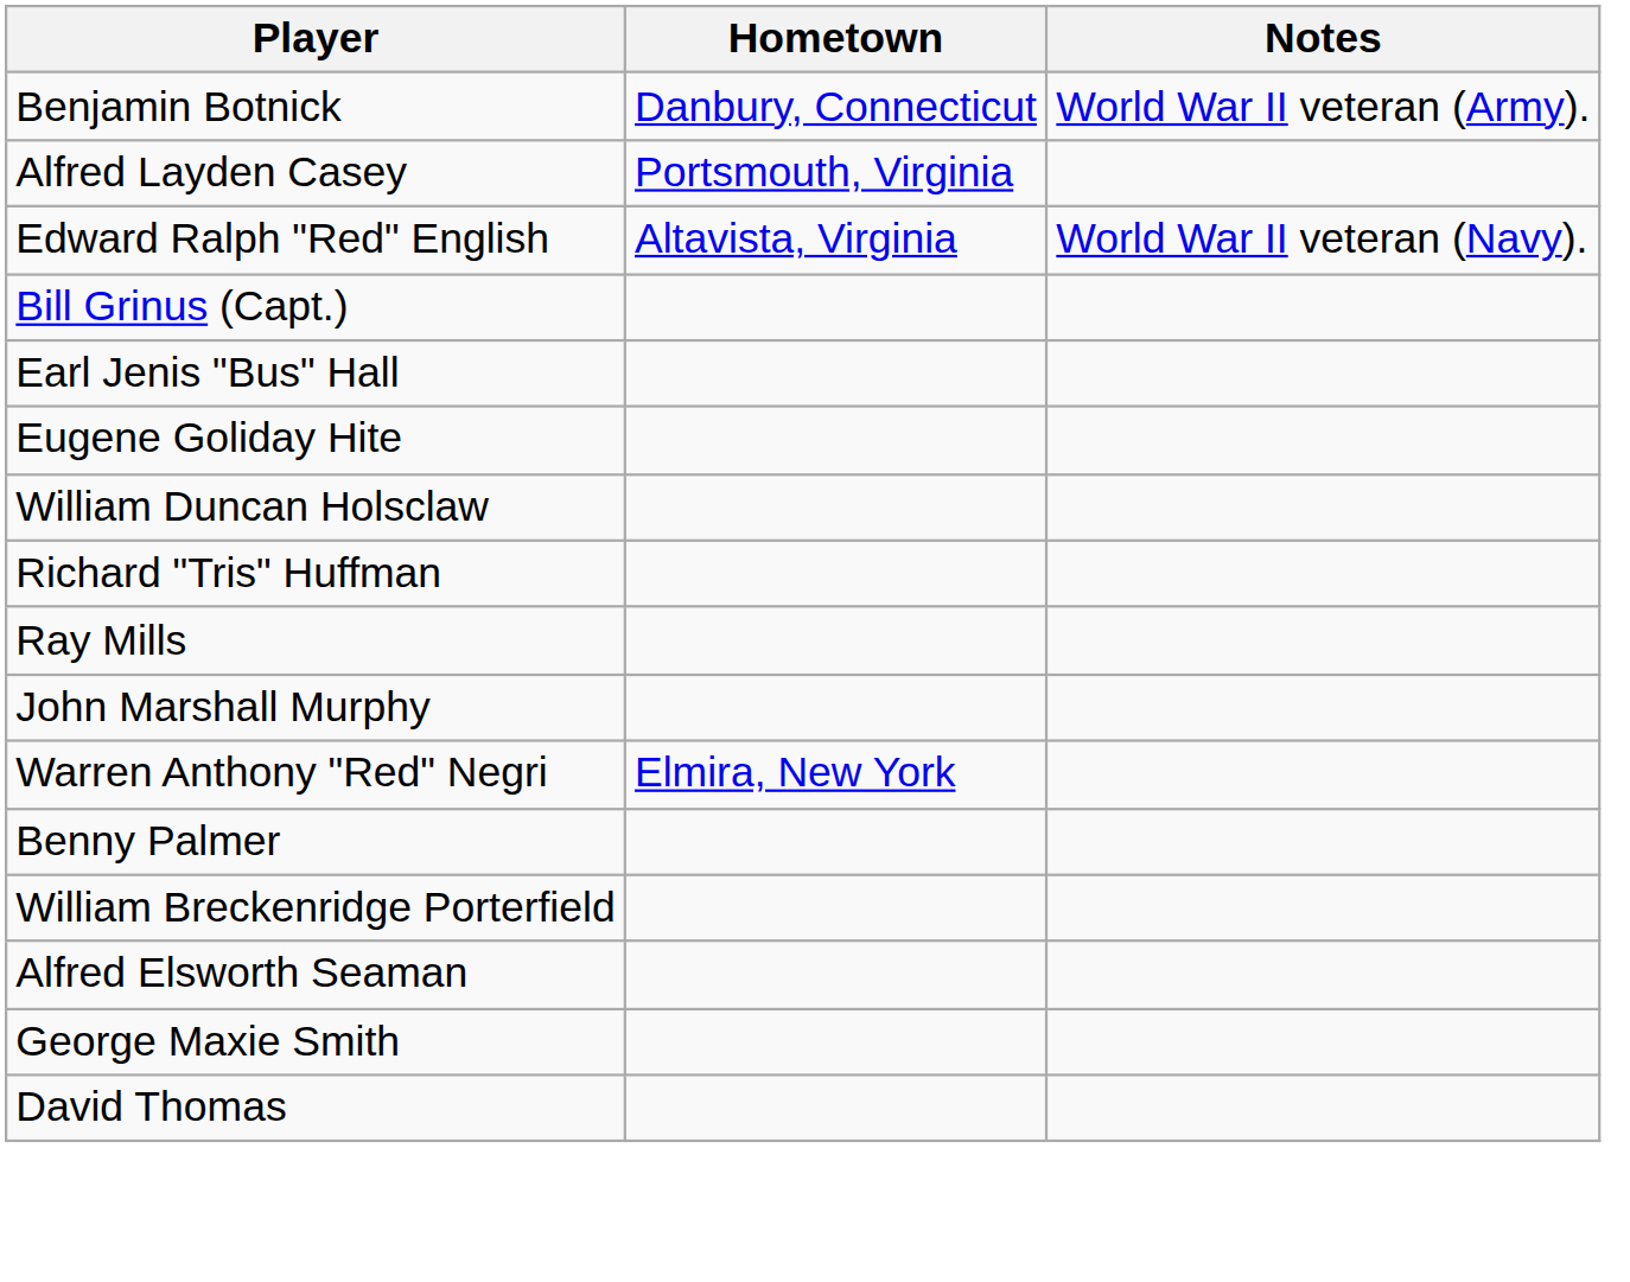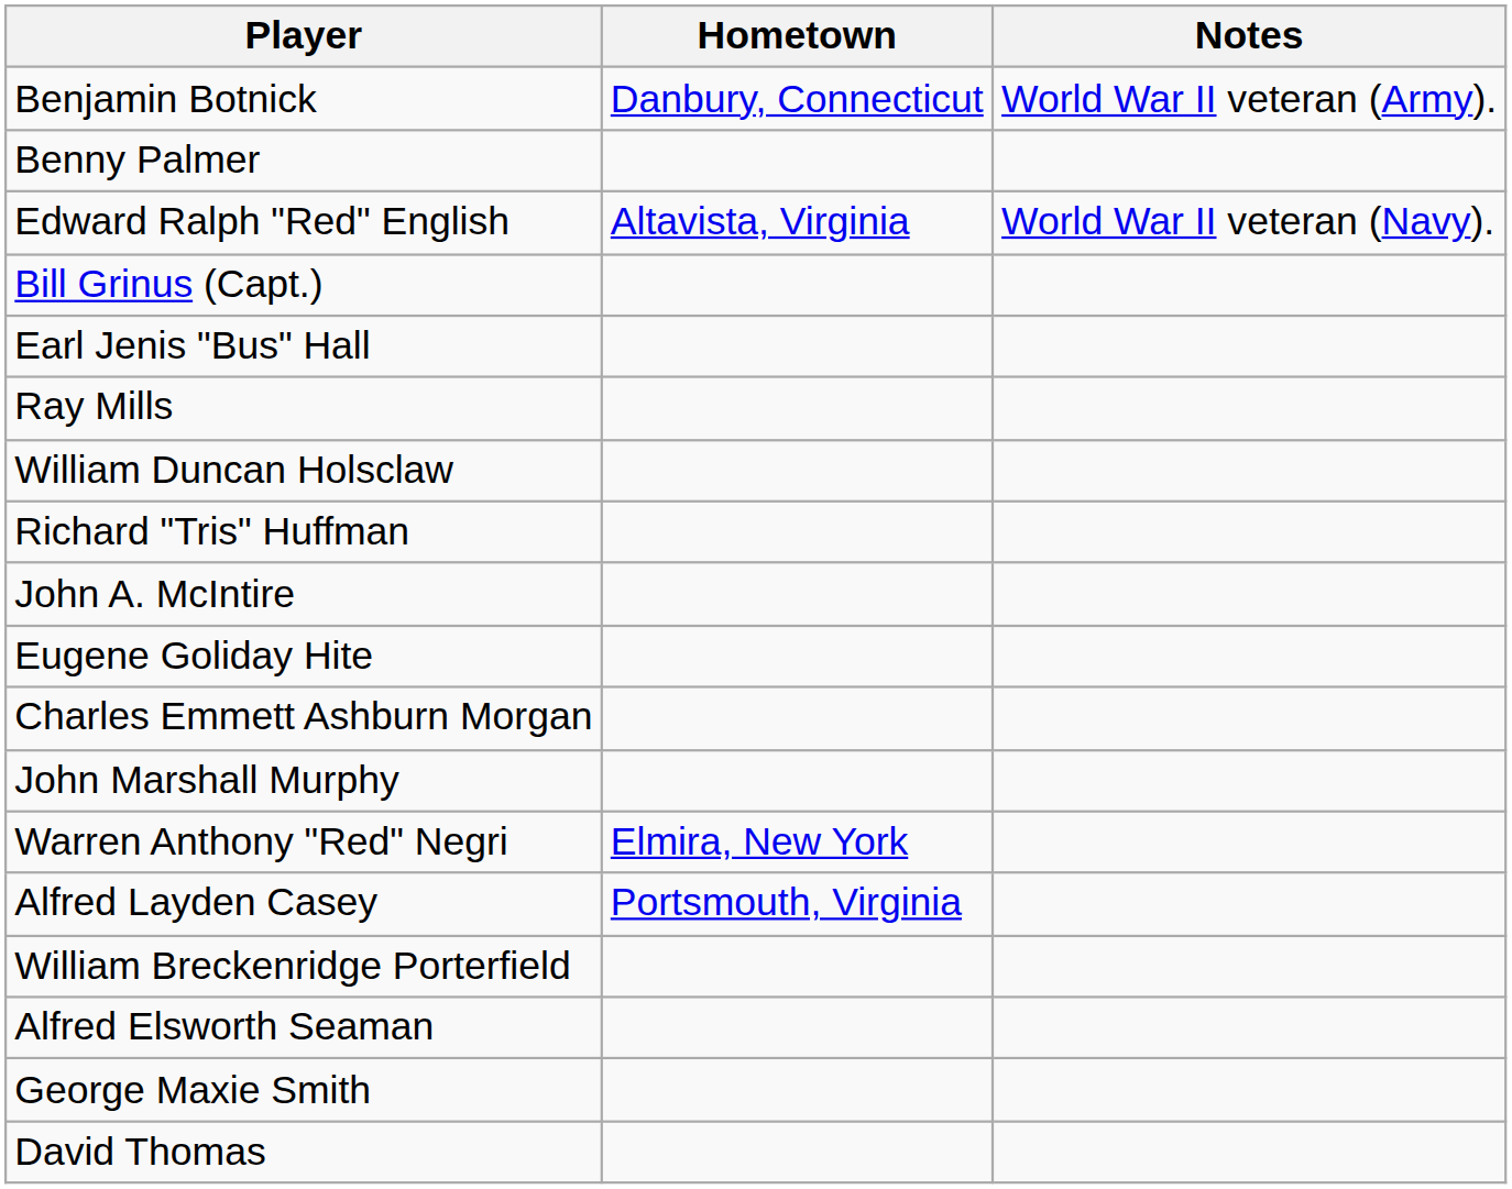rows swapped: Alfred Layden Casey <-> Benny Palmer
rows swapped: Eugene Goliday Hite <-> Ray Mills
+ row: John A. McIntire
+ row: Charles Emmett Ashburn Morgan
